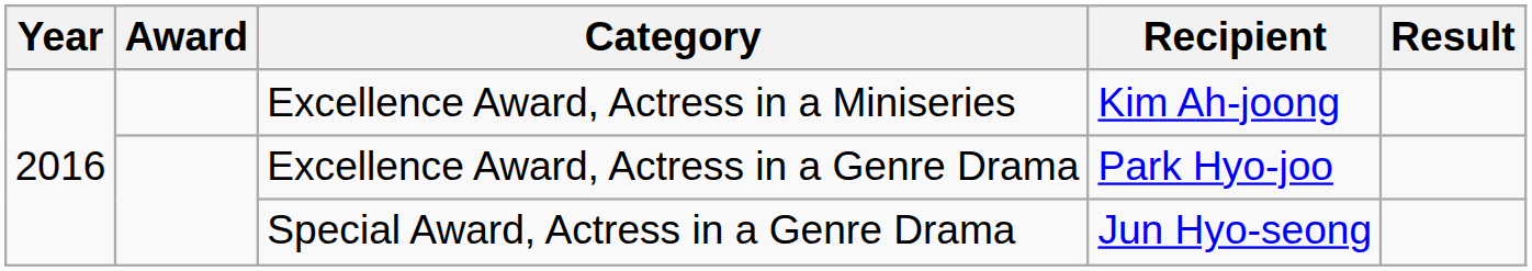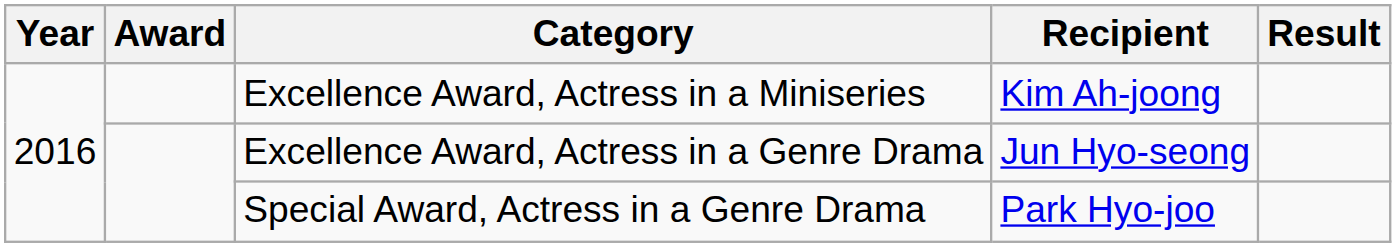Excellence Award, Actress in a Genre Drama | Recipient: Park Hyo-joo -> Jun Hyo-seong
Special Award, Actress in a Genre Drama | Recipient: Jun Hyo-seong -> Park Hyo-joo
